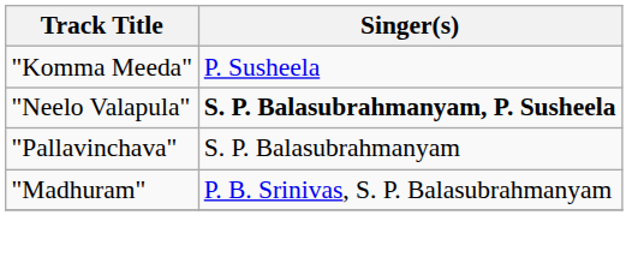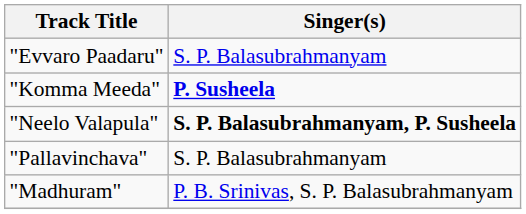+ row: "Evvaro Paadaru" | S. P. Balasubrahmanyam
"Komma Meeda" | Singer(s): normal -> bold
